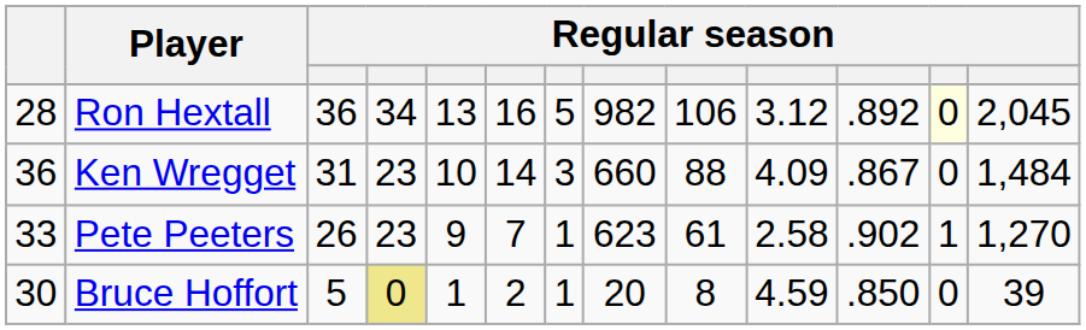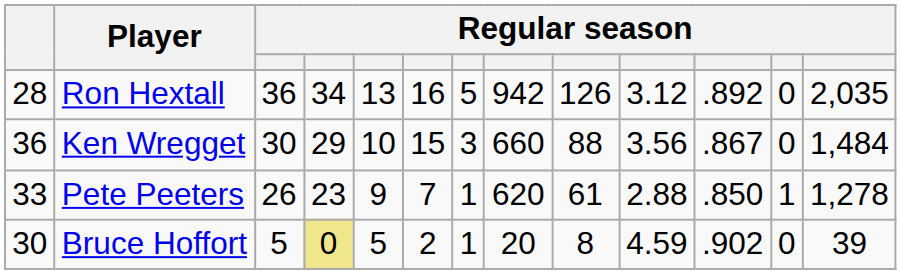Ron Hextall | column 8: 982 -> 942
Ron Hextall | column 9: 106 -> 126
Ron Hextall | column 12: lightyellow background -> no background
Ron Hextall | column 13: 2,045 -> 2,035
Ken Wregget | column 3: 31 -> 30
Ken Wregget | column 4: 23 -> 29
Ken Wregget | column 6: 14 -> 15
Ken Wregget | column 10: 4.09 -> 3.56
Pete Peeters | column 8: 623 -> 620
Pete Peeters | column 10: 2.58 -> 2.88
Pete Peeters | column 11: .902 -> .850
Pete Peeters | column 13: 1,270 -> 1,278
Bruce Hoffort | column 5: 1 -> 5
Bruce Hoffort | column 11: .850 -> .902
